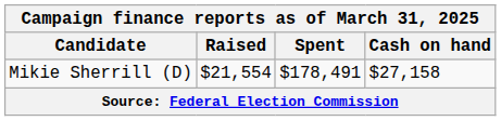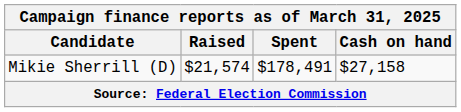Mikie Sherrill (D) | Raised: $21,554 -> $21,574
